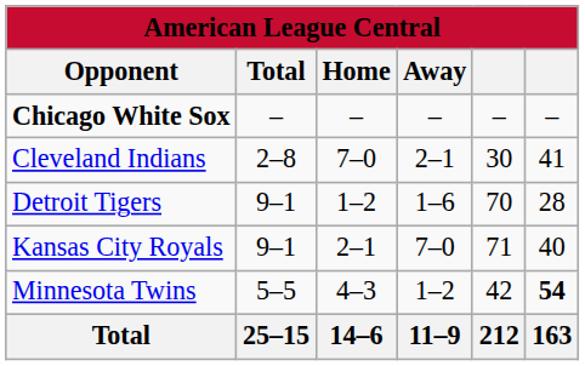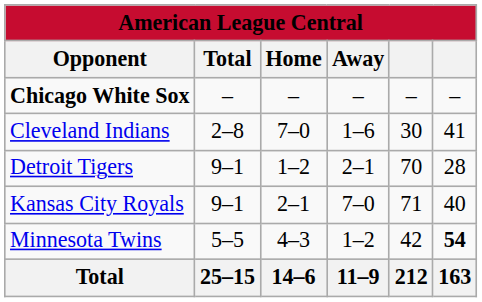Cleveland Indians | column 4: 2–1 -> 1–6
Detroit Tigers | column 4: 1–6 -> 2–1
